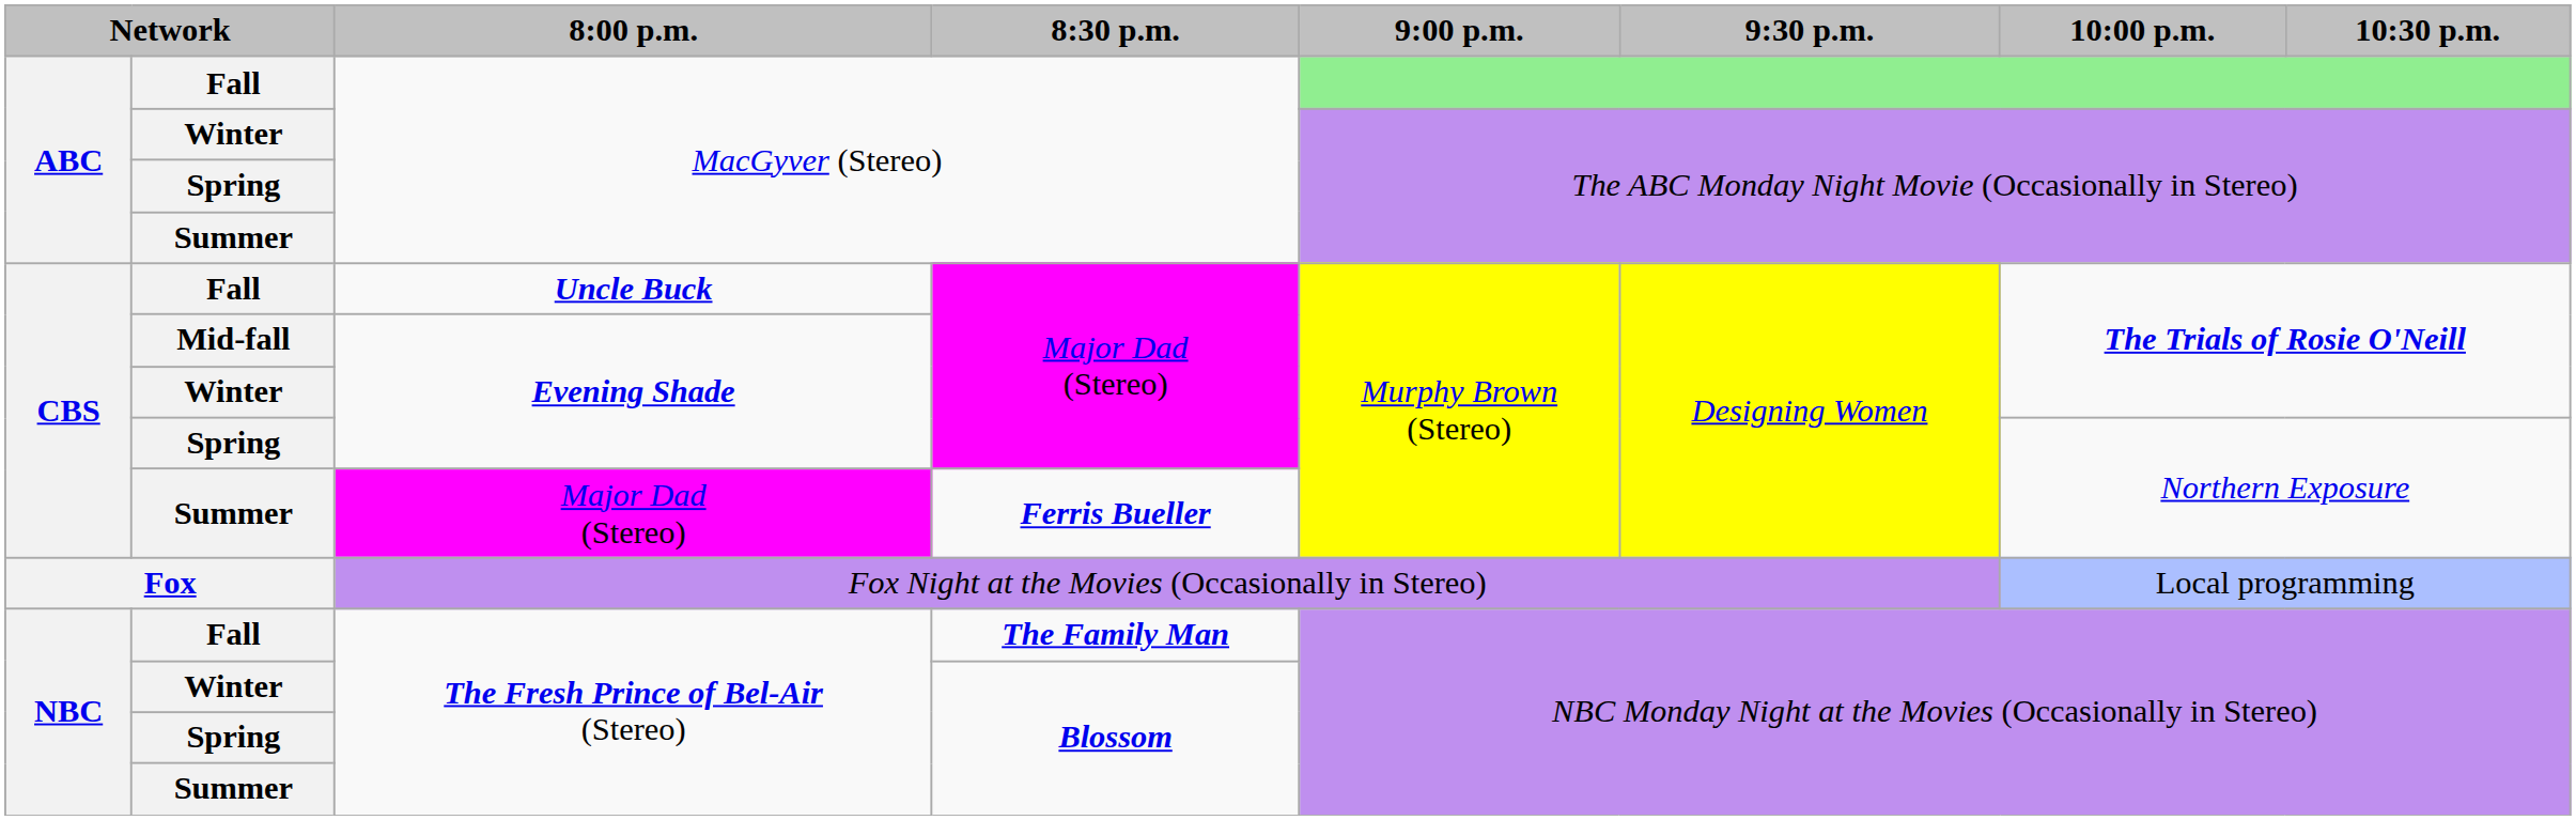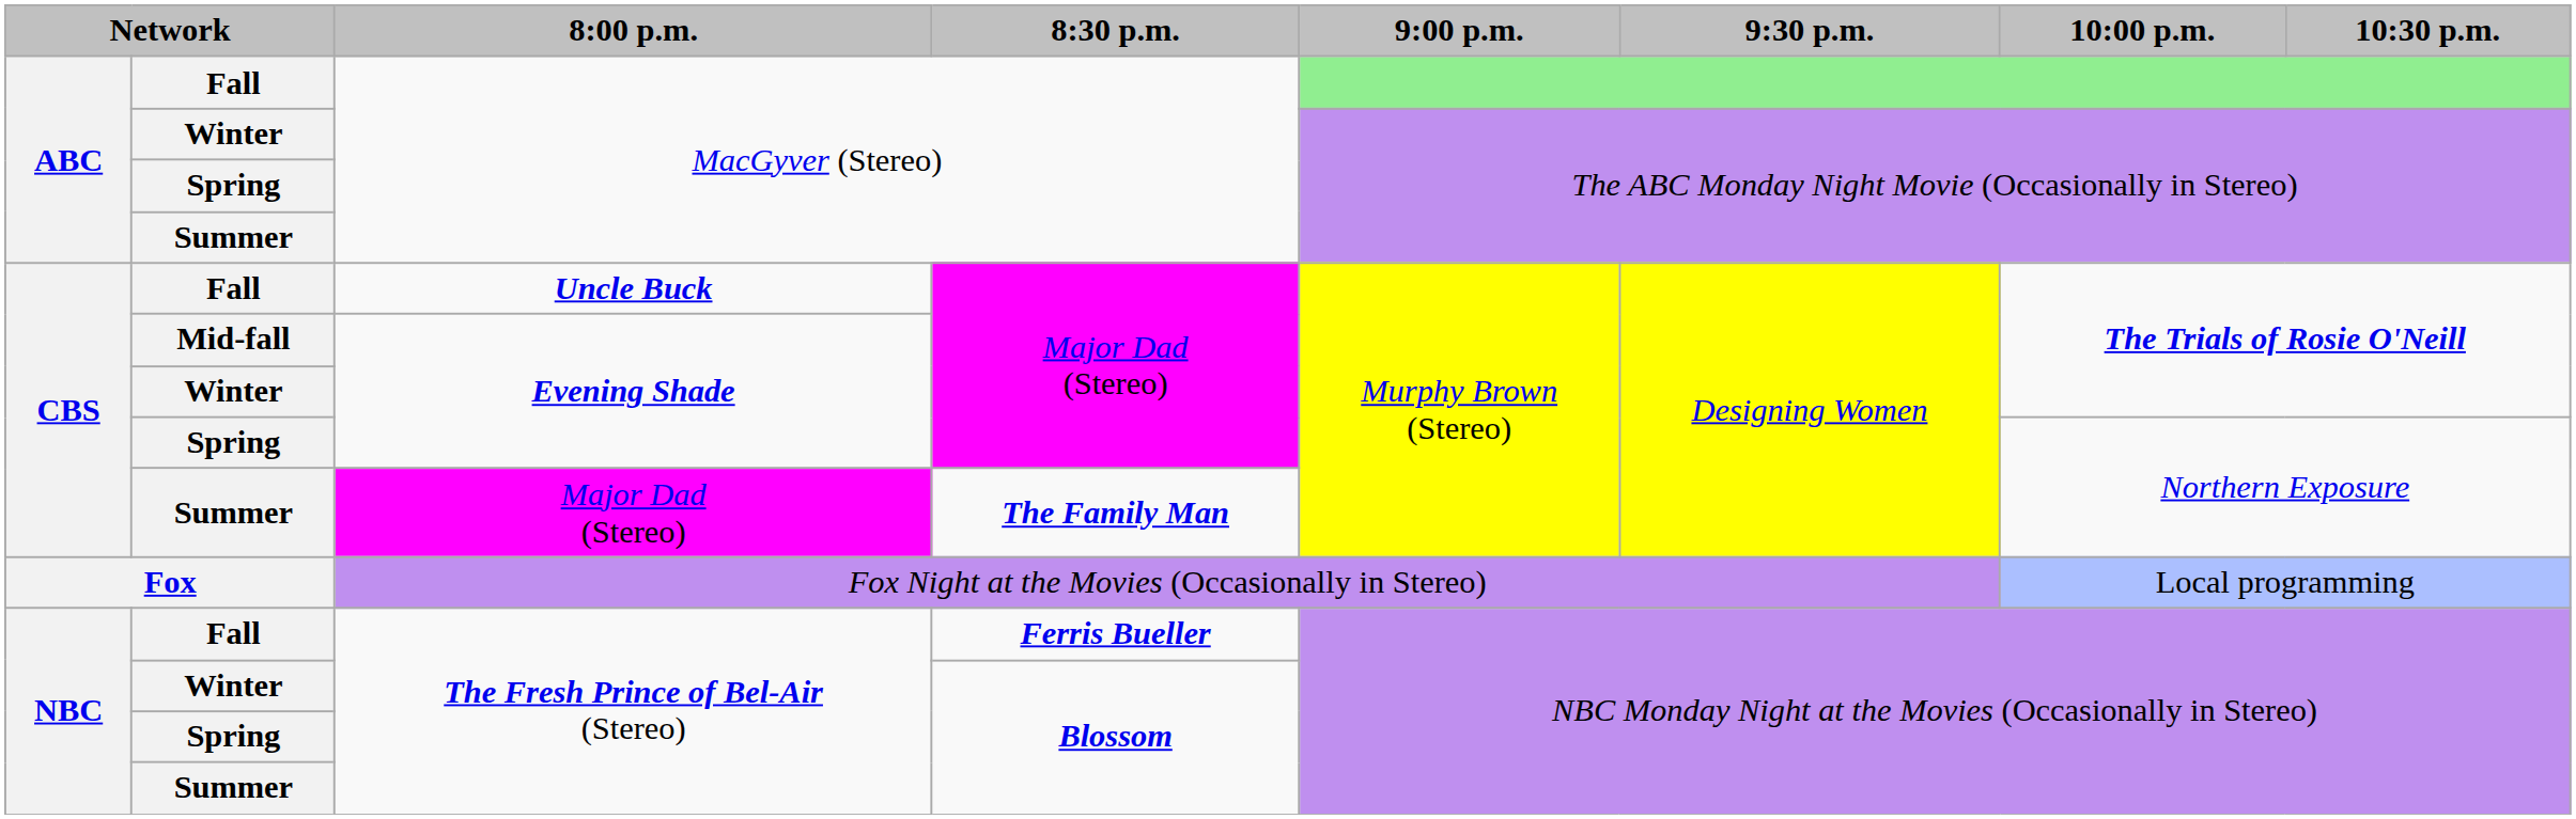Summer / Major Dad (Stereo) | 8:30 p.m.: Ferris Bueller -> The Family Man
Fall / The Fresh Prince of Bel-Air (Stereo) | 8:30 p.m.: The Family Man -> Ferris Bueller
